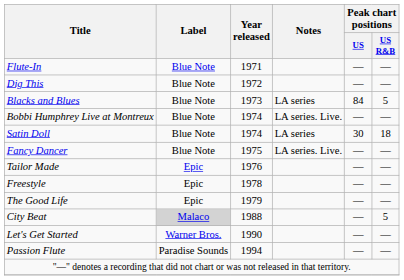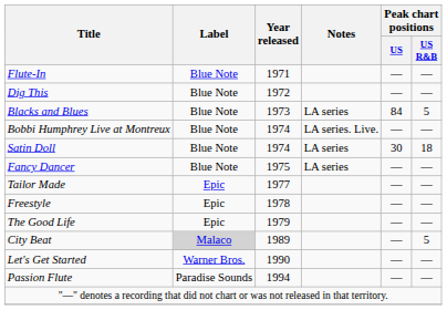Fancy Dancer | Notes: LA series. Live. -> LA series
Tailor Made | Year released: 1976 -> 1977
City Beat | Year released: 1988 -> 1989
